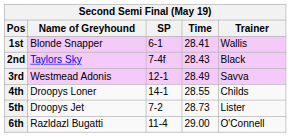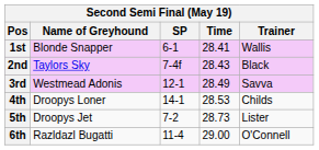4th | Time: 28.55 -> 28.53
